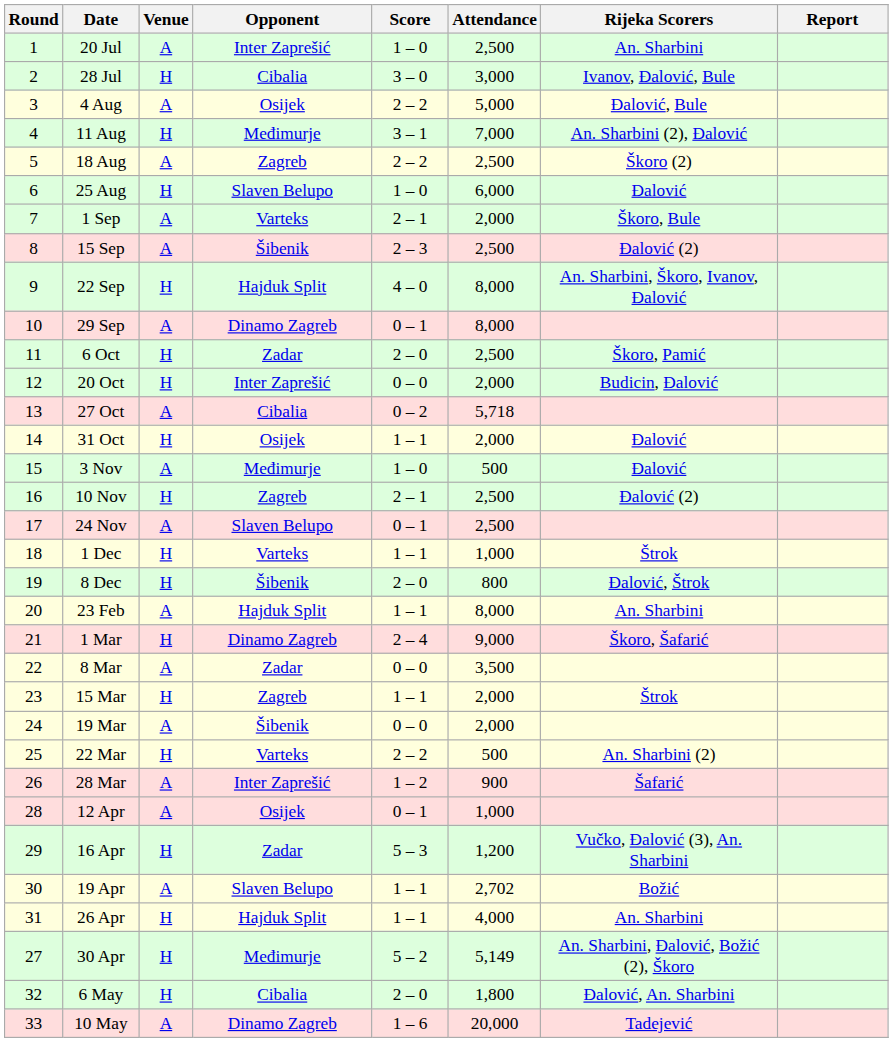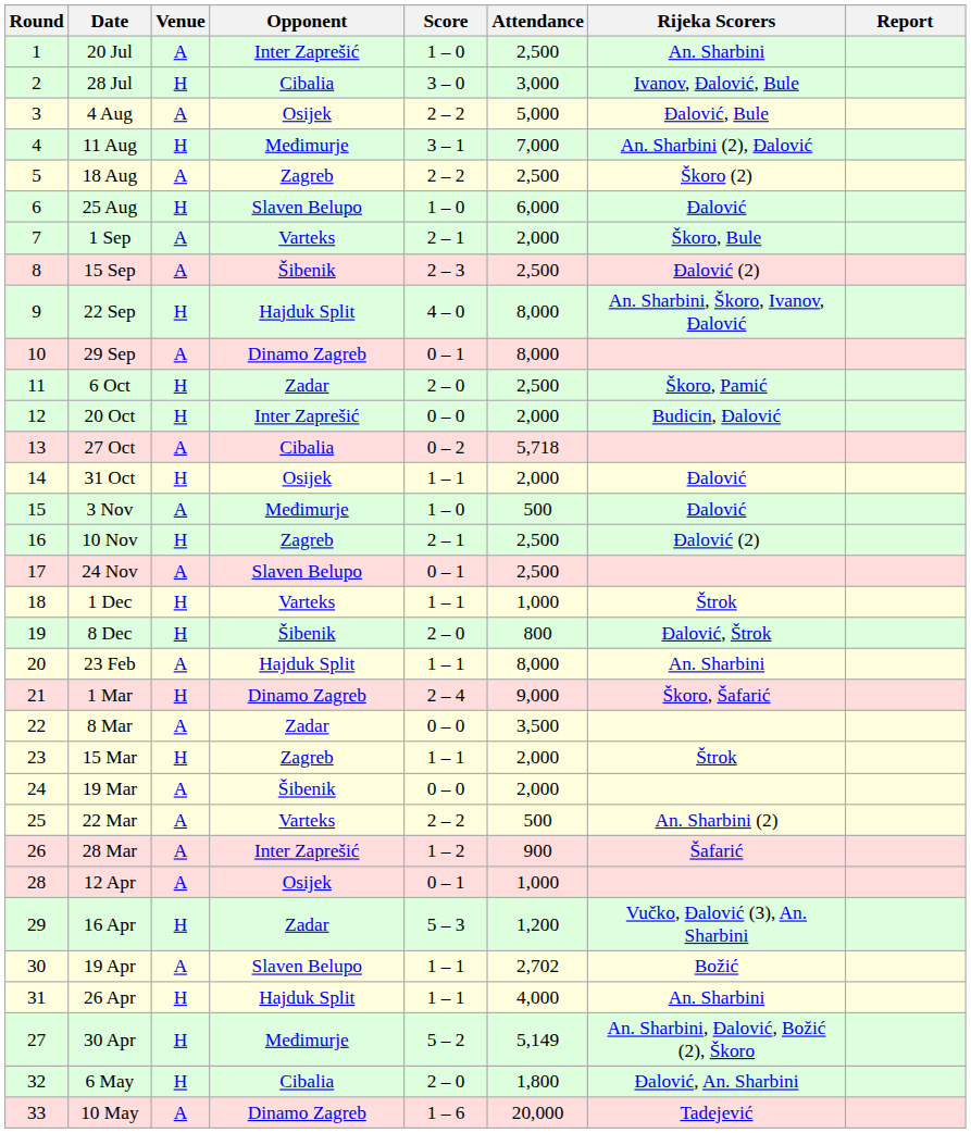22 Mar | Venue: H -> A
